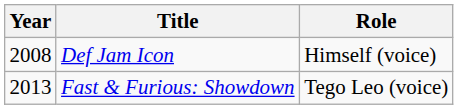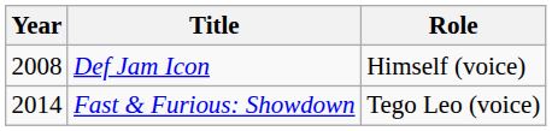Fast & Furious: Showdown | Year: 2013 -> 2014
